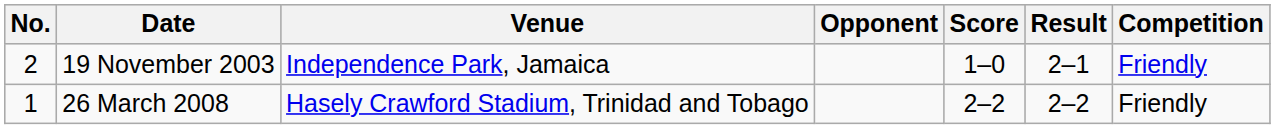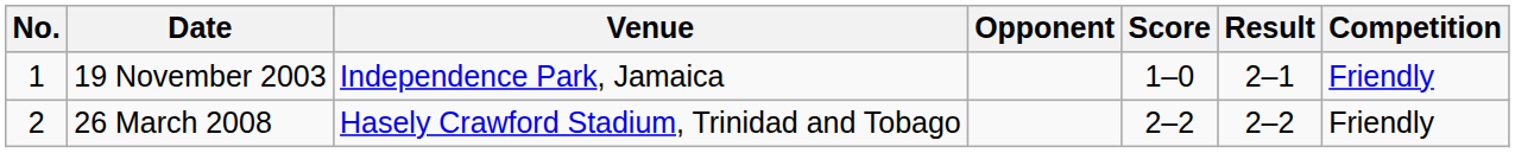19 November 2003 | No.: 2 -> 1
26 March 2008 | No.: 1 -> 2
